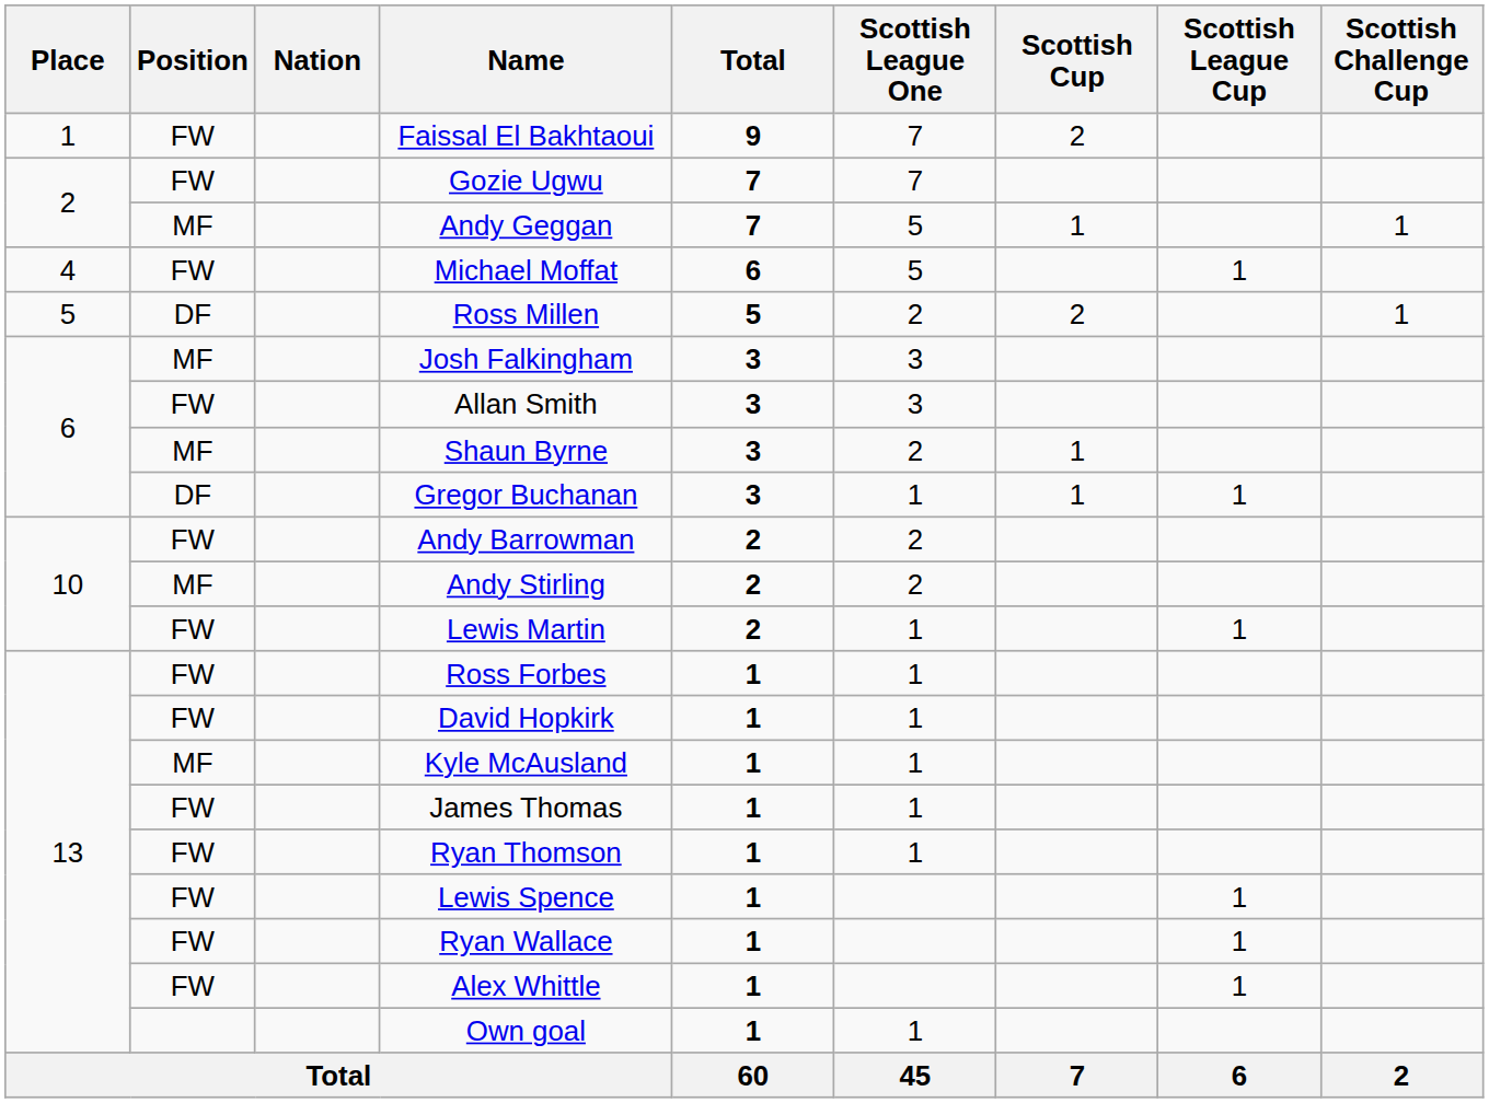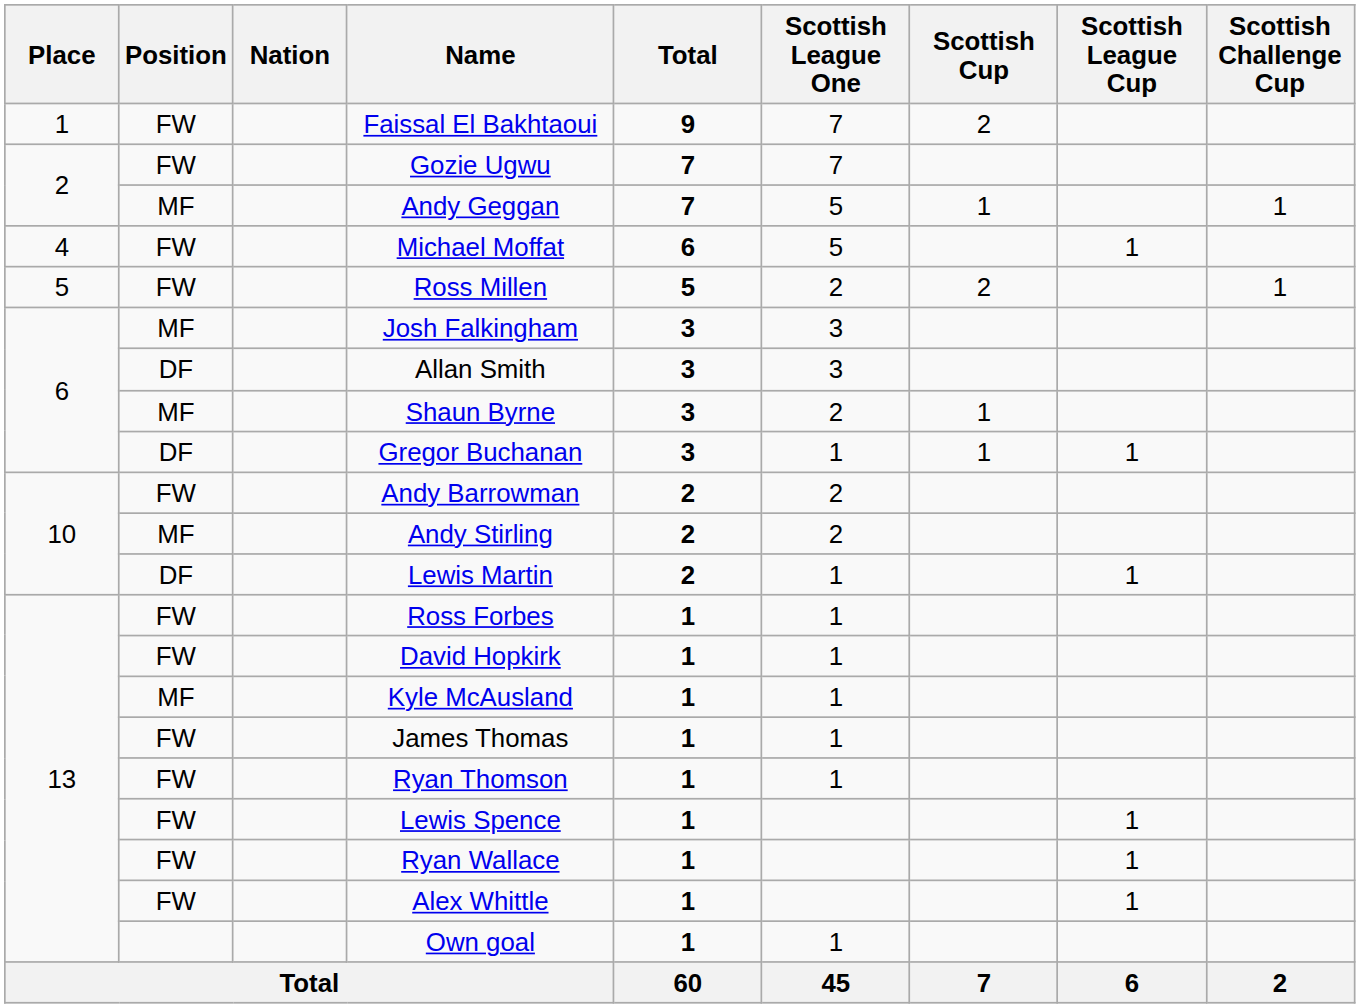Ross Millen | Position: DF -> FW
Allan Smith | Position: FW -> DF
Lewis Martin | Position: FW -> DF
